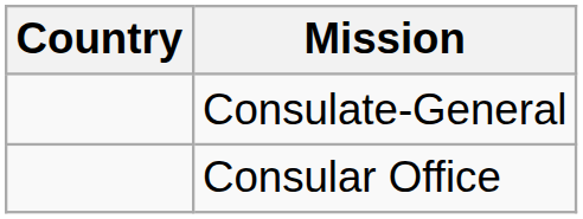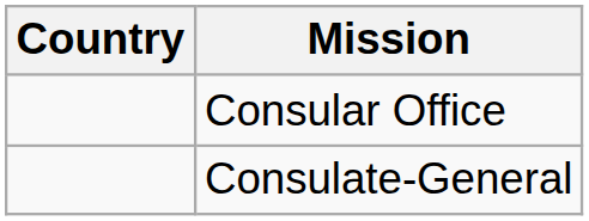rows swapped: Consulate-General <-> Consular Office
